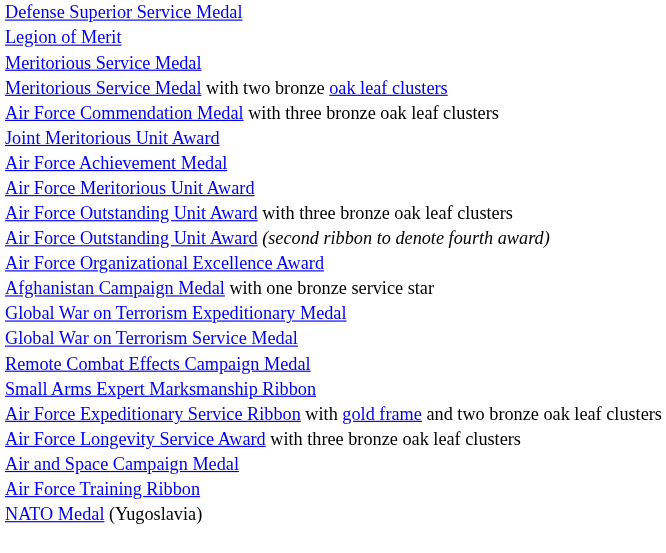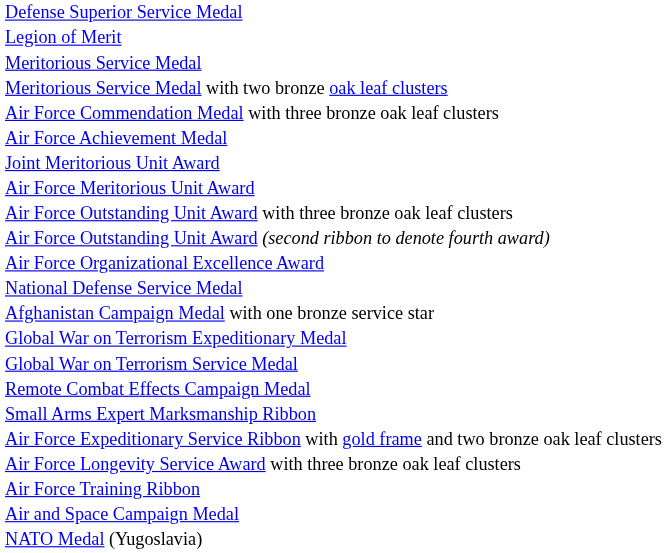rows swapped: Air Force Achievement Medal <-> Joint Meritorious Unit Award
+ row: National Defense Service Medal
rows swapped: Air and Space Campaign Medal <-> Air Force Training Ribbon
